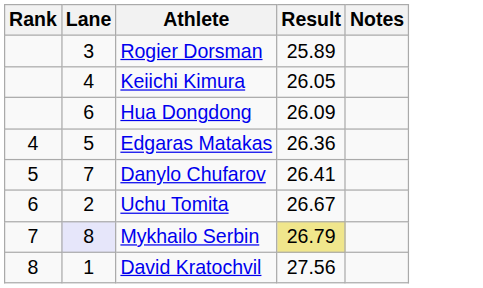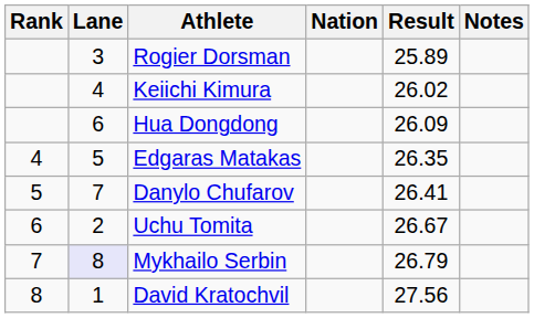+ column: Nation
Keiichi Kimura | Result: 26.05 -> 26.02
Edgaras Matakas | Result: 26.36 -> 26.35
Mykhailo Serbin | Result: khaki background -> no background
